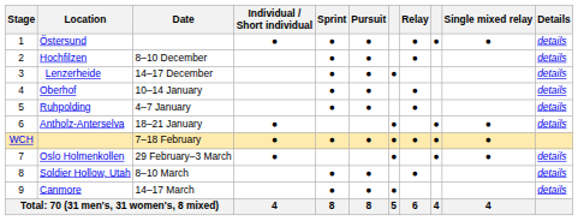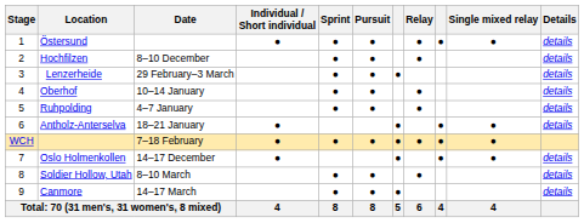Lenzerheide | Date: 14–17 December -> 29 February–3 March
Oslo Holmenkollen | Date: 29 February–3 March -> 14–17 December
